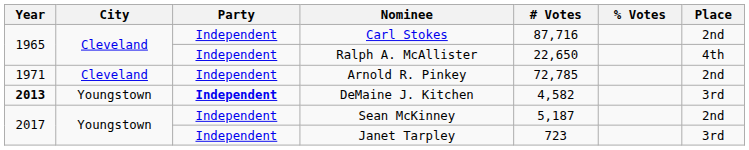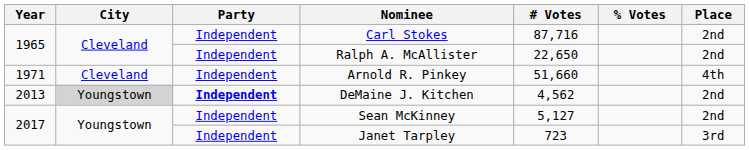Ralph A. McAllister | Place: 4th -> 2nd
Arnold R. Pinkey | # Votes: 72,785 -> 51,660
Arnold R. Pinkey | Place: 2nd -> 4th
DeMaine J. Kitchen | Year: bold -> normal
DeMaine J. Kitchen | City: no background -> lightgrey background
DeMaine J. Kitchen | # Votes: 4,582 -> 4,562
DeMaine J. Kitchen | Place: 3rd -> 2nd
Sean McKinney | # Votes: 5,187 -> 5,127
